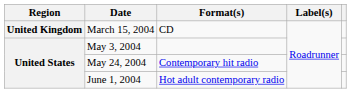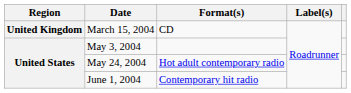May 24, 2004 | Format(s): Contemporary hit radio -> Hot adult contemporary radio
June 1, 2004 | Format(s): Hot adult contemporary radio -> Contemporary hit radio
